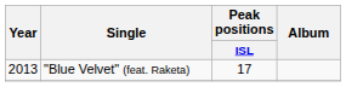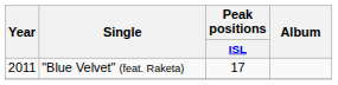"Blue Velvet" (feat. Raketa) | Year: 2013 -> 2011
